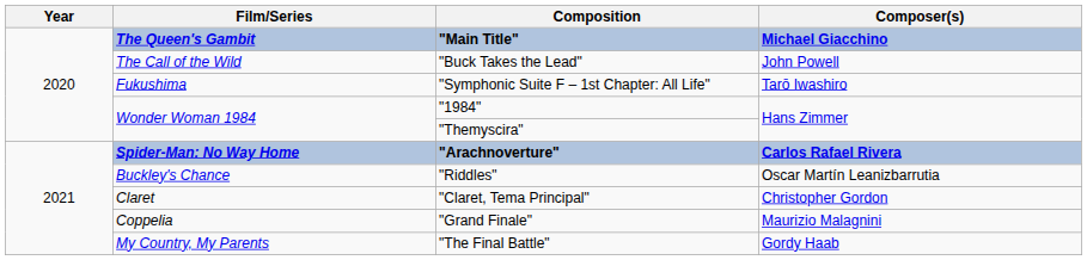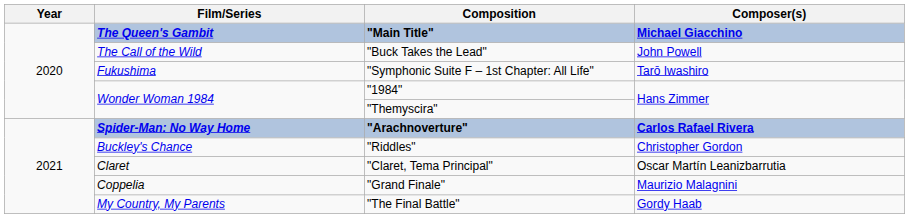"Riddles" | Composer(s): Oscar Martín Leanizbarrutia -> Christopher Gordon
"Claret, Tema Principal" | Composer(s): Christopher Gordon -> Oscar Martín Leanizbarrutia
